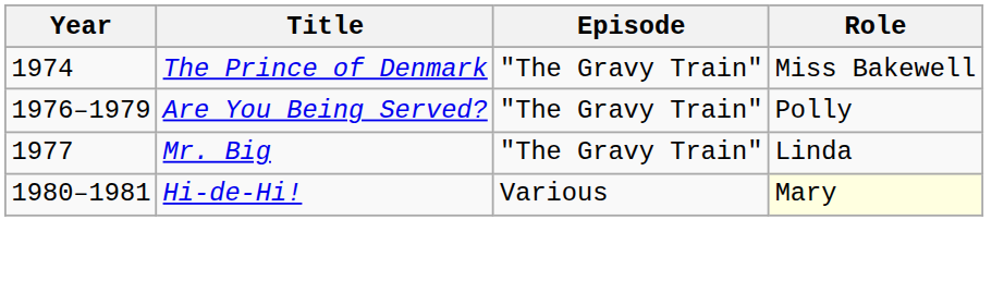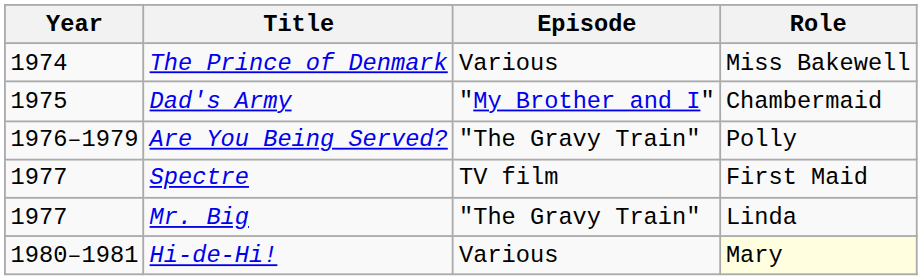The Prince of Denmark | Episode: "The Gravy Train" -> Various
+ row: 1975 | Dad's Army | "My Brother and I" | Chambermaid
+ row: 1977 | Spectre | TV film | First Maid
